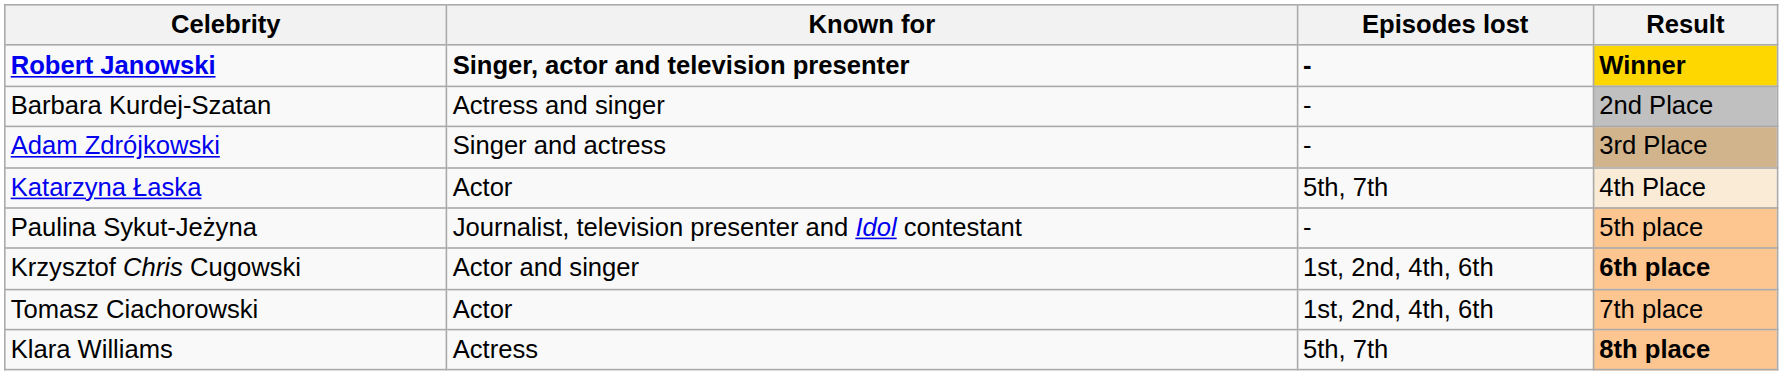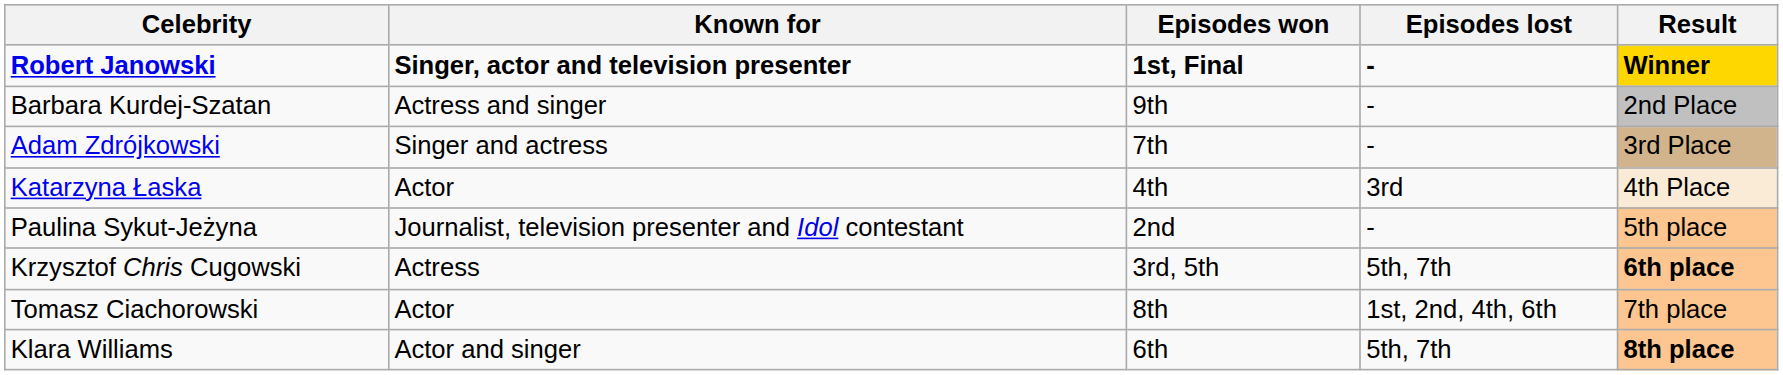+ column: Episodes won | 1st, Final | 9th | 7th | 4th | 2nd | 3rd, 5th | 8th | 6th
Katarzyna Łaska | Episodes lost: 5th, 7th -> 3rd
Krzysztof Chris Cugowski | Known for: Actor and singer -> Actress
Krzysztof Chris Cugowski | Episodes lost: 1st, 2nd, 4th, 6th -> 5th, 7th
Klara Williams | Known for: Actress -> Actor and singer
